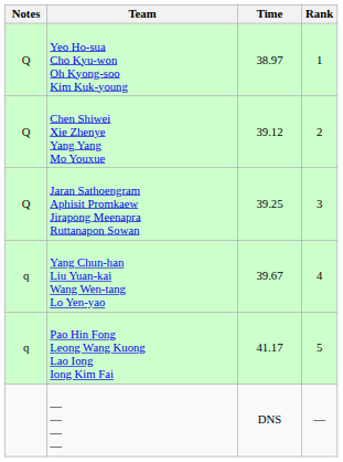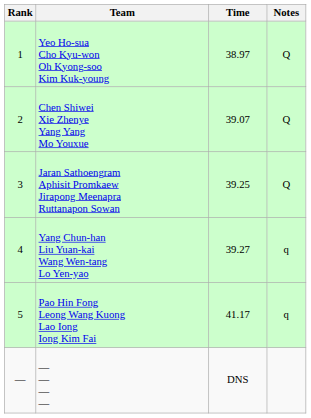columns swapped: Rank <-> Notes
Chen Shiwei Xie Zhenye Yang Yang Mo Youxue | Time: 39.12 -> 39.07
Yang Chun-han Liu Yuan-kai Wang Wen-tang Lo Yen-yao | Time: 39.67 -> 39.27
